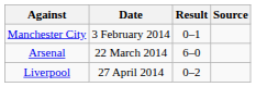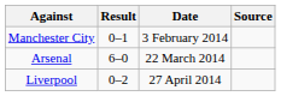columns swapped: Result <-> Date
